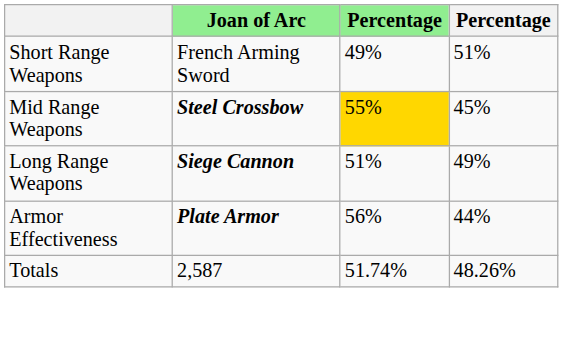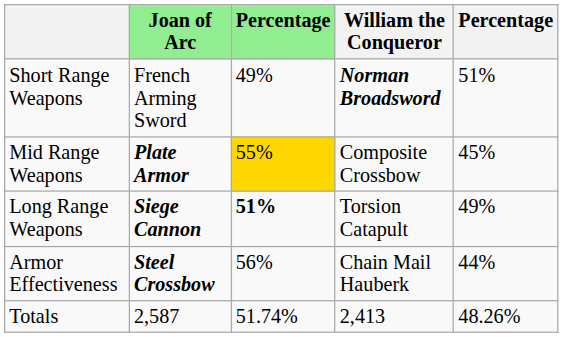+ column: William the Conqueror | Norman Broadsword | Composite Crossbow | Torsion Catapult | Chain Mail Hauberk | 2,413
Mid Range Weapons | Joan of Arc: Steel Crossbow -> Plate Armor
Long Range Weapons | column 3: normal -> bold
Armor Effectiveness | Joan of Arc: Plate Armor -> Steel Crossbow
